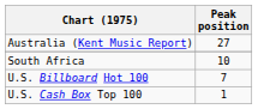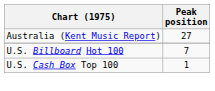- row: South Africa | 10
